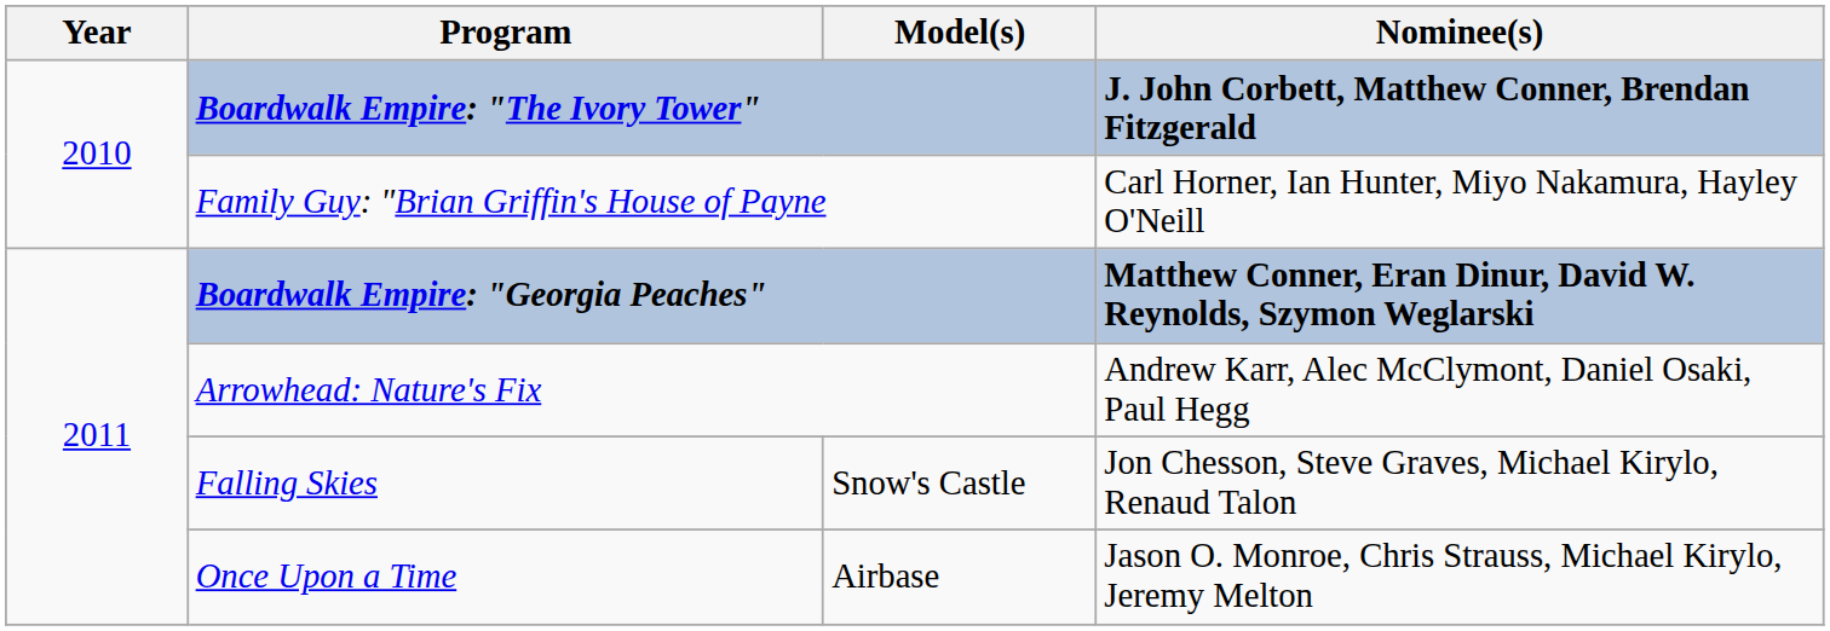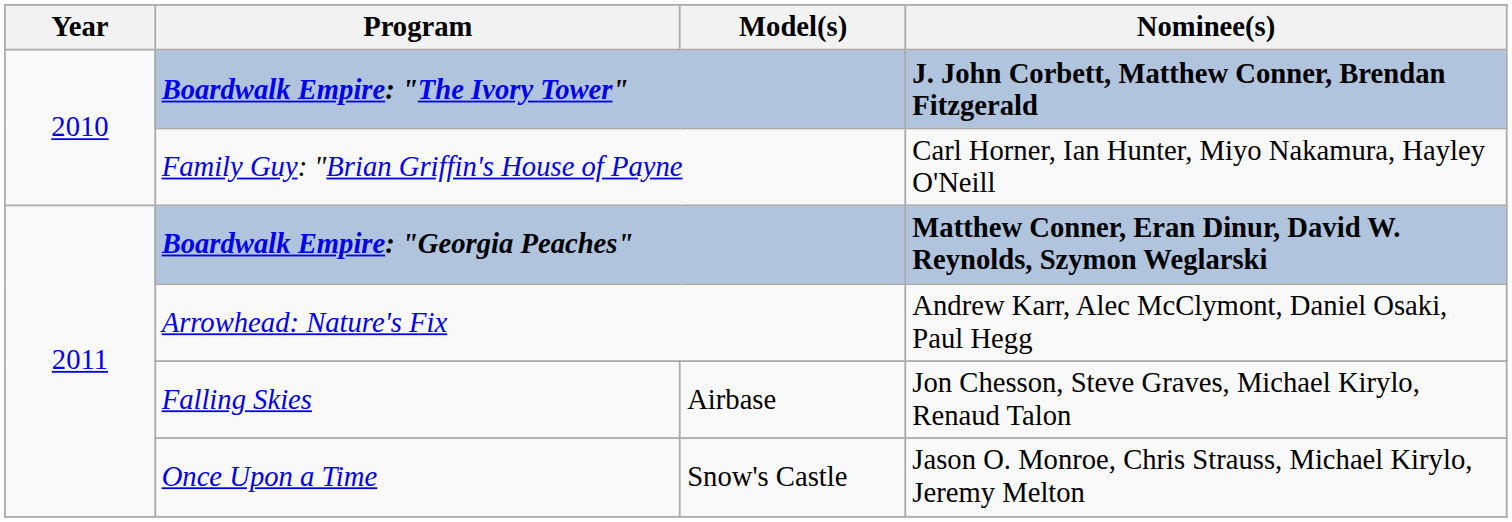Falling Skies | Model(s): Snow's Castle -> Airbase
Once Upon a Time | Model(s): Airbase -> Snow's Castle
